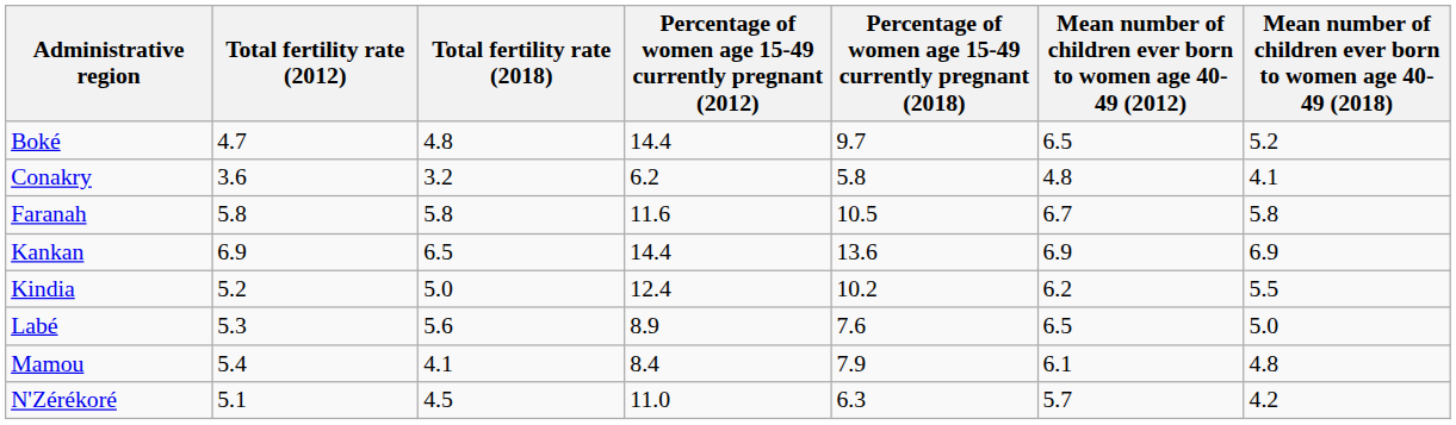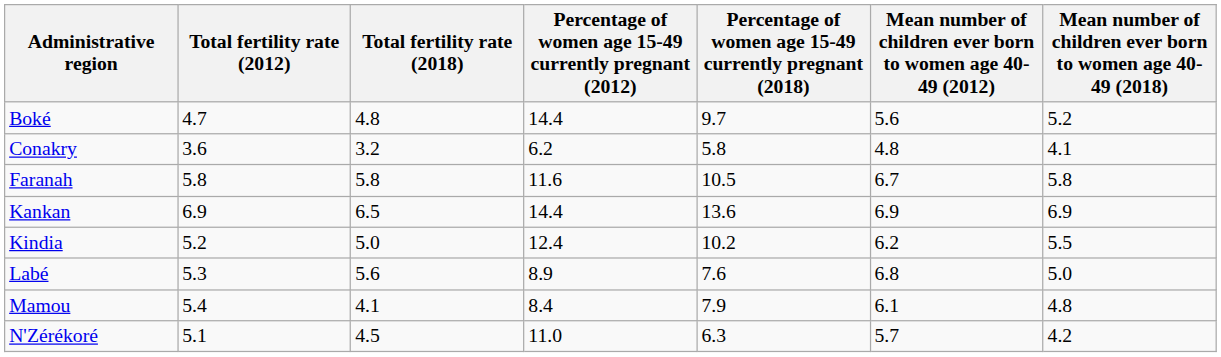Boké | Mean number of children ever born to women age 40-49 (2012): 6.5 -> 5.6
Labé | Mean number of children ever born to women age 40-49 (2012): 6.5 -> 6.8
